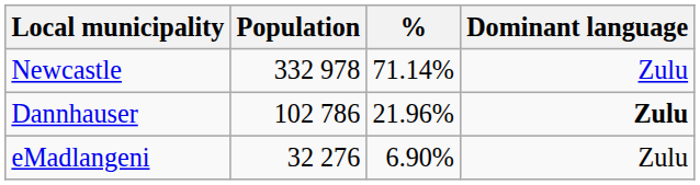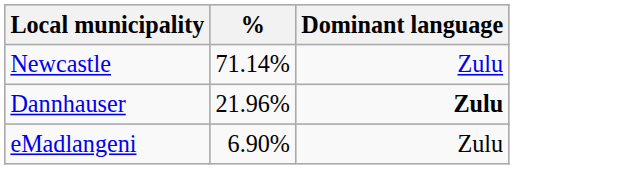- column: Population | 332 978 | 102 786 | 32 276
